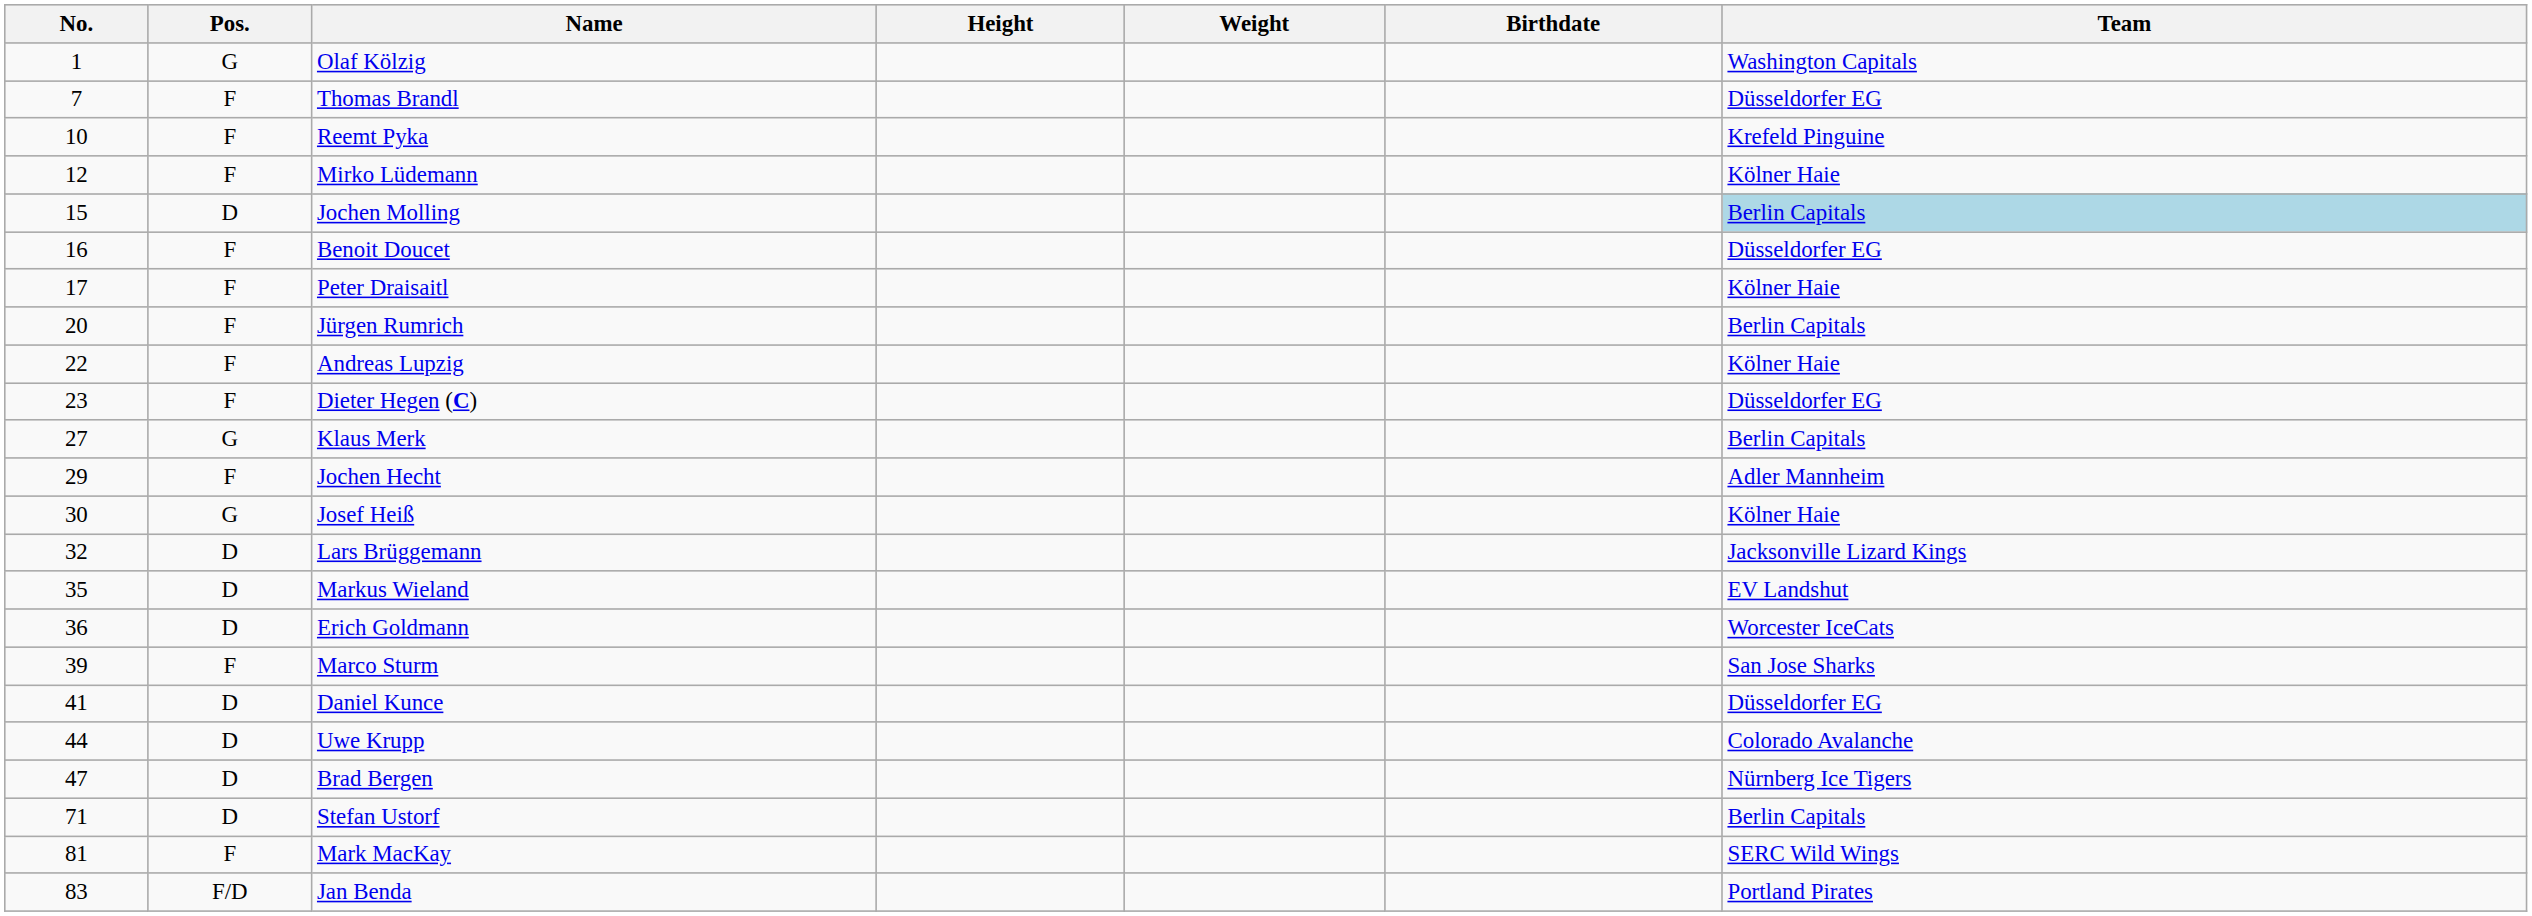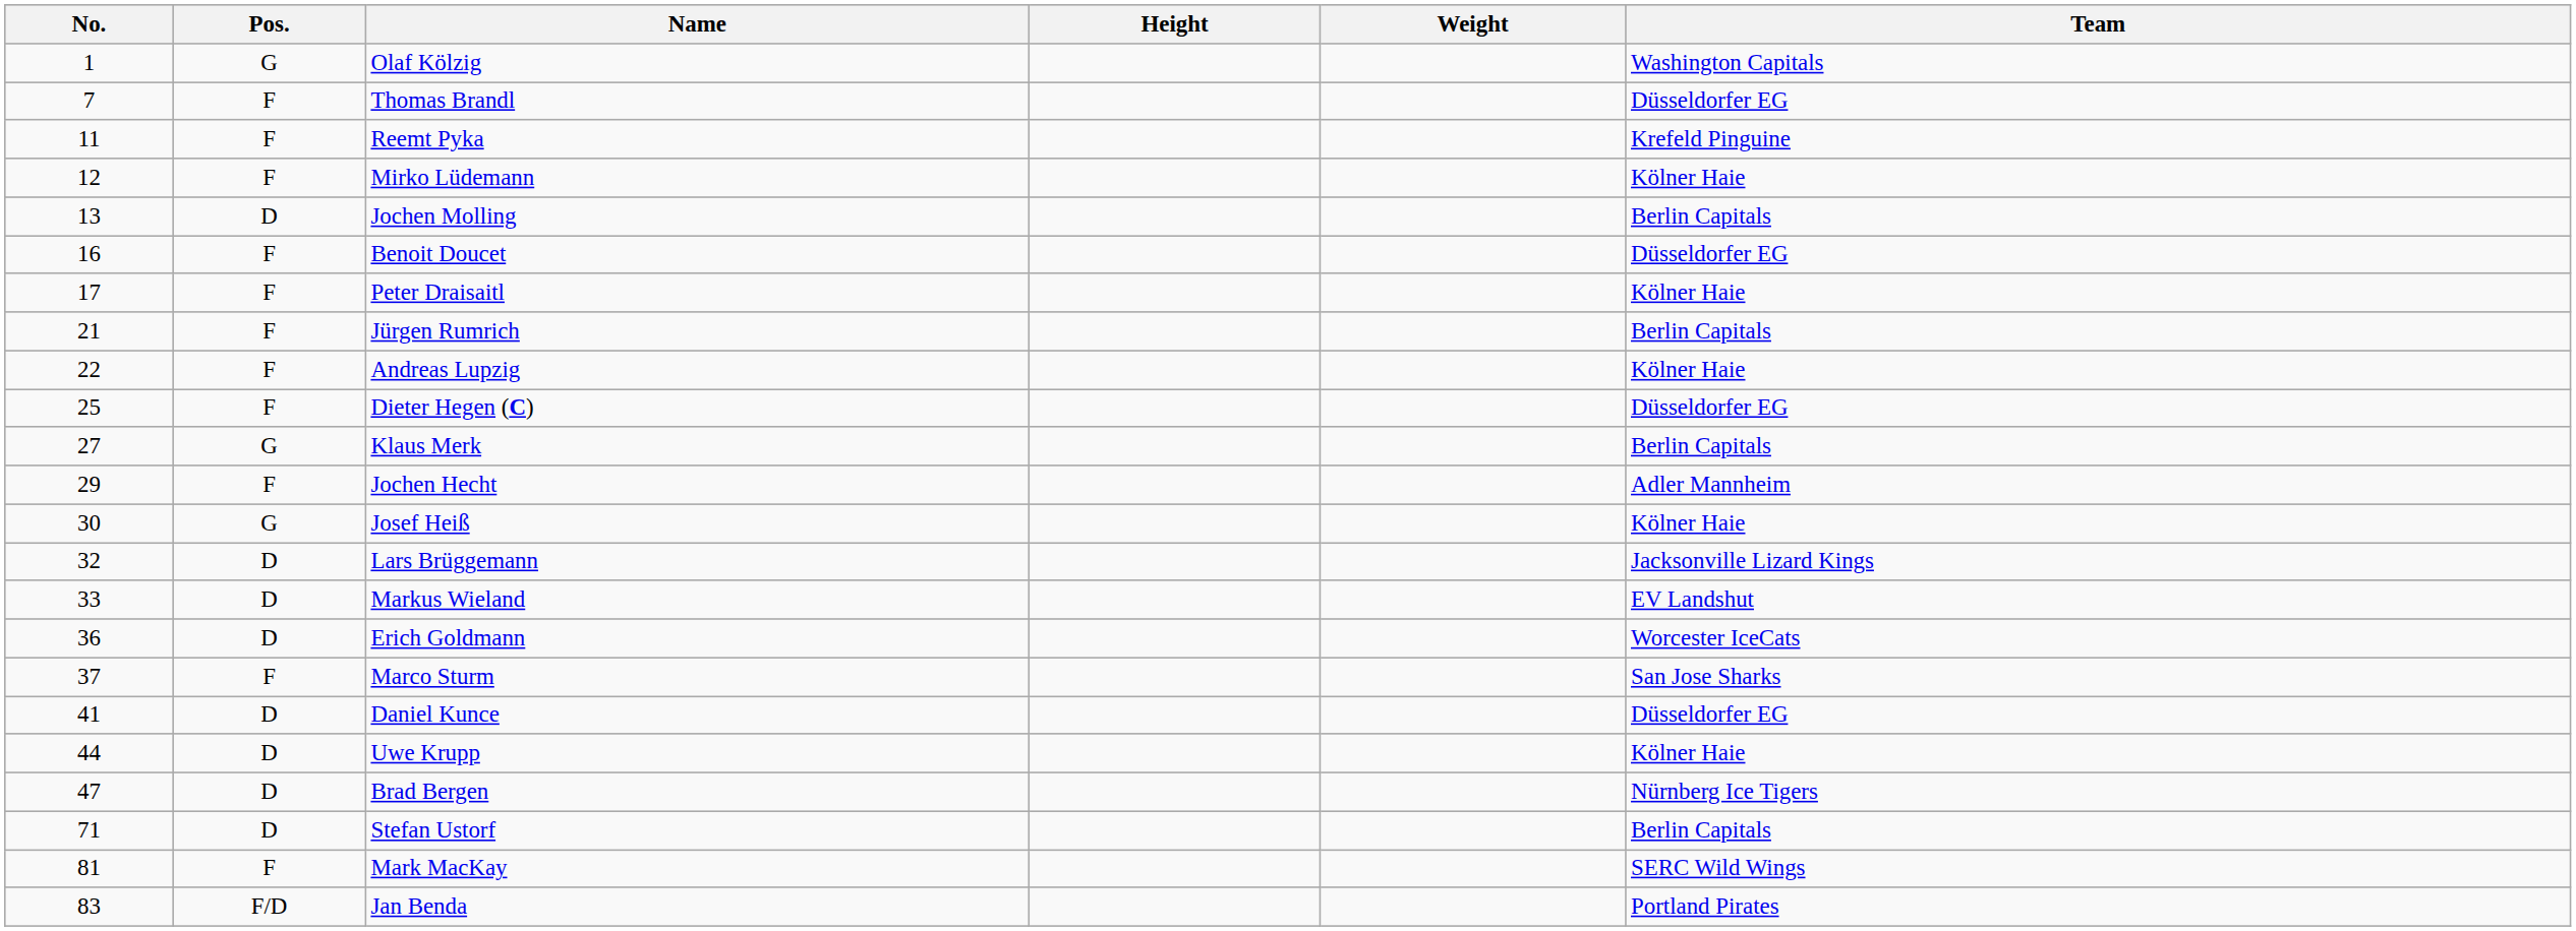- column: Birthdate
Reemt Pyka | No.: 10 -> 11
Jochen Molling | No.: 15 -> 13
Jochen Molling | Team: lightblue background -> no background
Jürgen Rumrich | No.: 20 -> 21
Dieter Hegen (C) | No.: 23 -> 25
Markus Wieland | No.: 35 -> 33
Marco Sturm | No.: 39 -> 37
Uwe Krupp | Team: Colorado Avalanche -> Kölner Haie
